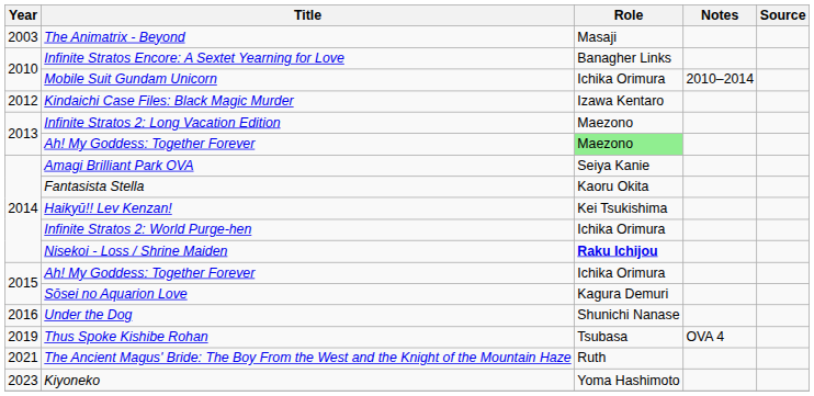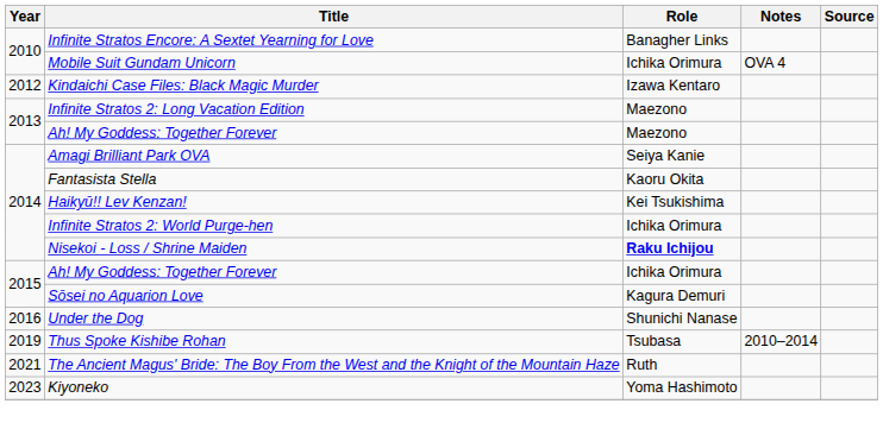- row: 2003 | The Animatrix - Beyond | Masaji
Mobile Suit Gundam Unicorn | Notes: 2010–2014 -> OVA 4
2013 / Ah! My Goddess: Together Forever | Role: lightgreen background -> no background
Thus Spoke Kishibe Rohan | Notes: OVA 4 -> 2010–2014
